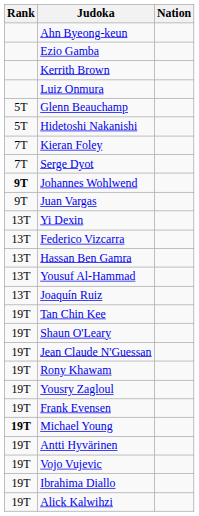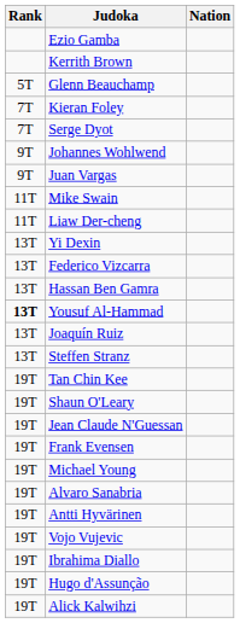- row: Ahn Byeong-keun
- row: Luiz Onmura
- row: 5T | Hidetoshi Nakanishi
Johannes Wohlwend | Rank: bold -> normal
+ row: 11T | Mike Swain
+ row: 11T | Liaw Der-cheng
Yousuf Al-Hammad | Rank: normal -> bold
+ row: 13T | Steffen Stranz
- row: 19T | Rony Khawam
- row: 19T | Yousry Zagloul
Michael Young | Rank: bold -> normal
+ row: 19T | Alvaro Sanabria
+ row: 19T | Hugo d'Assunção
